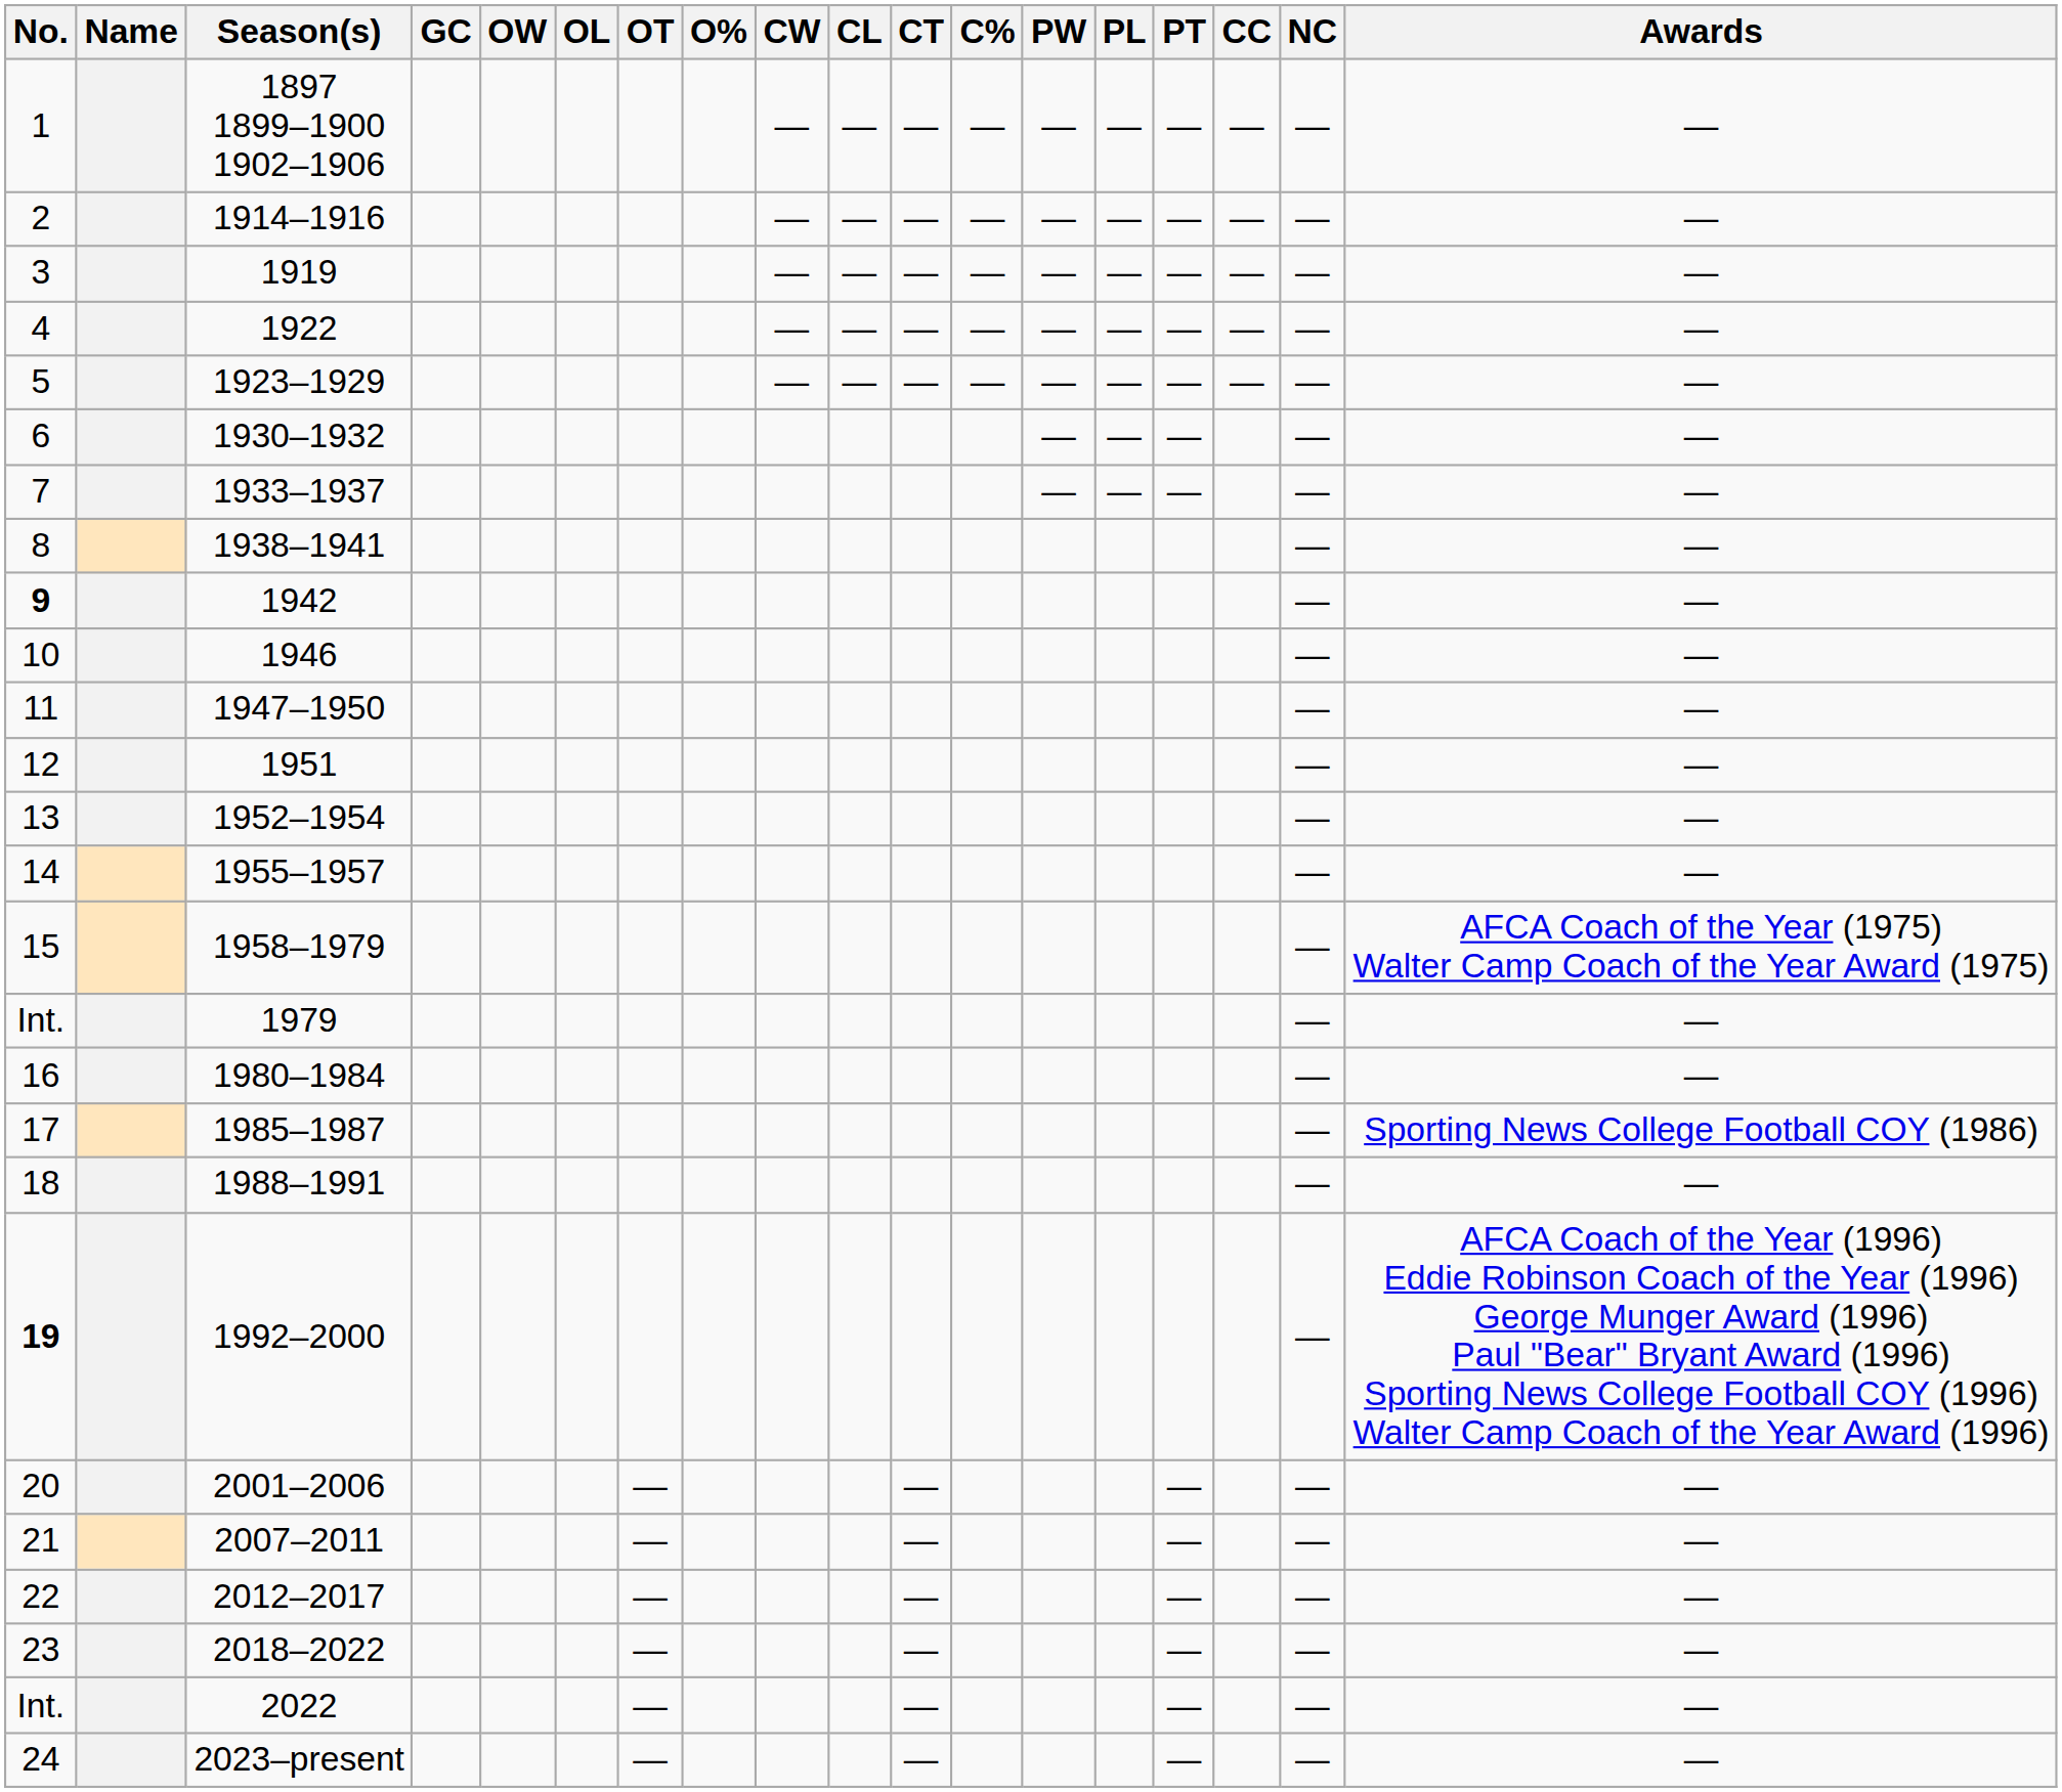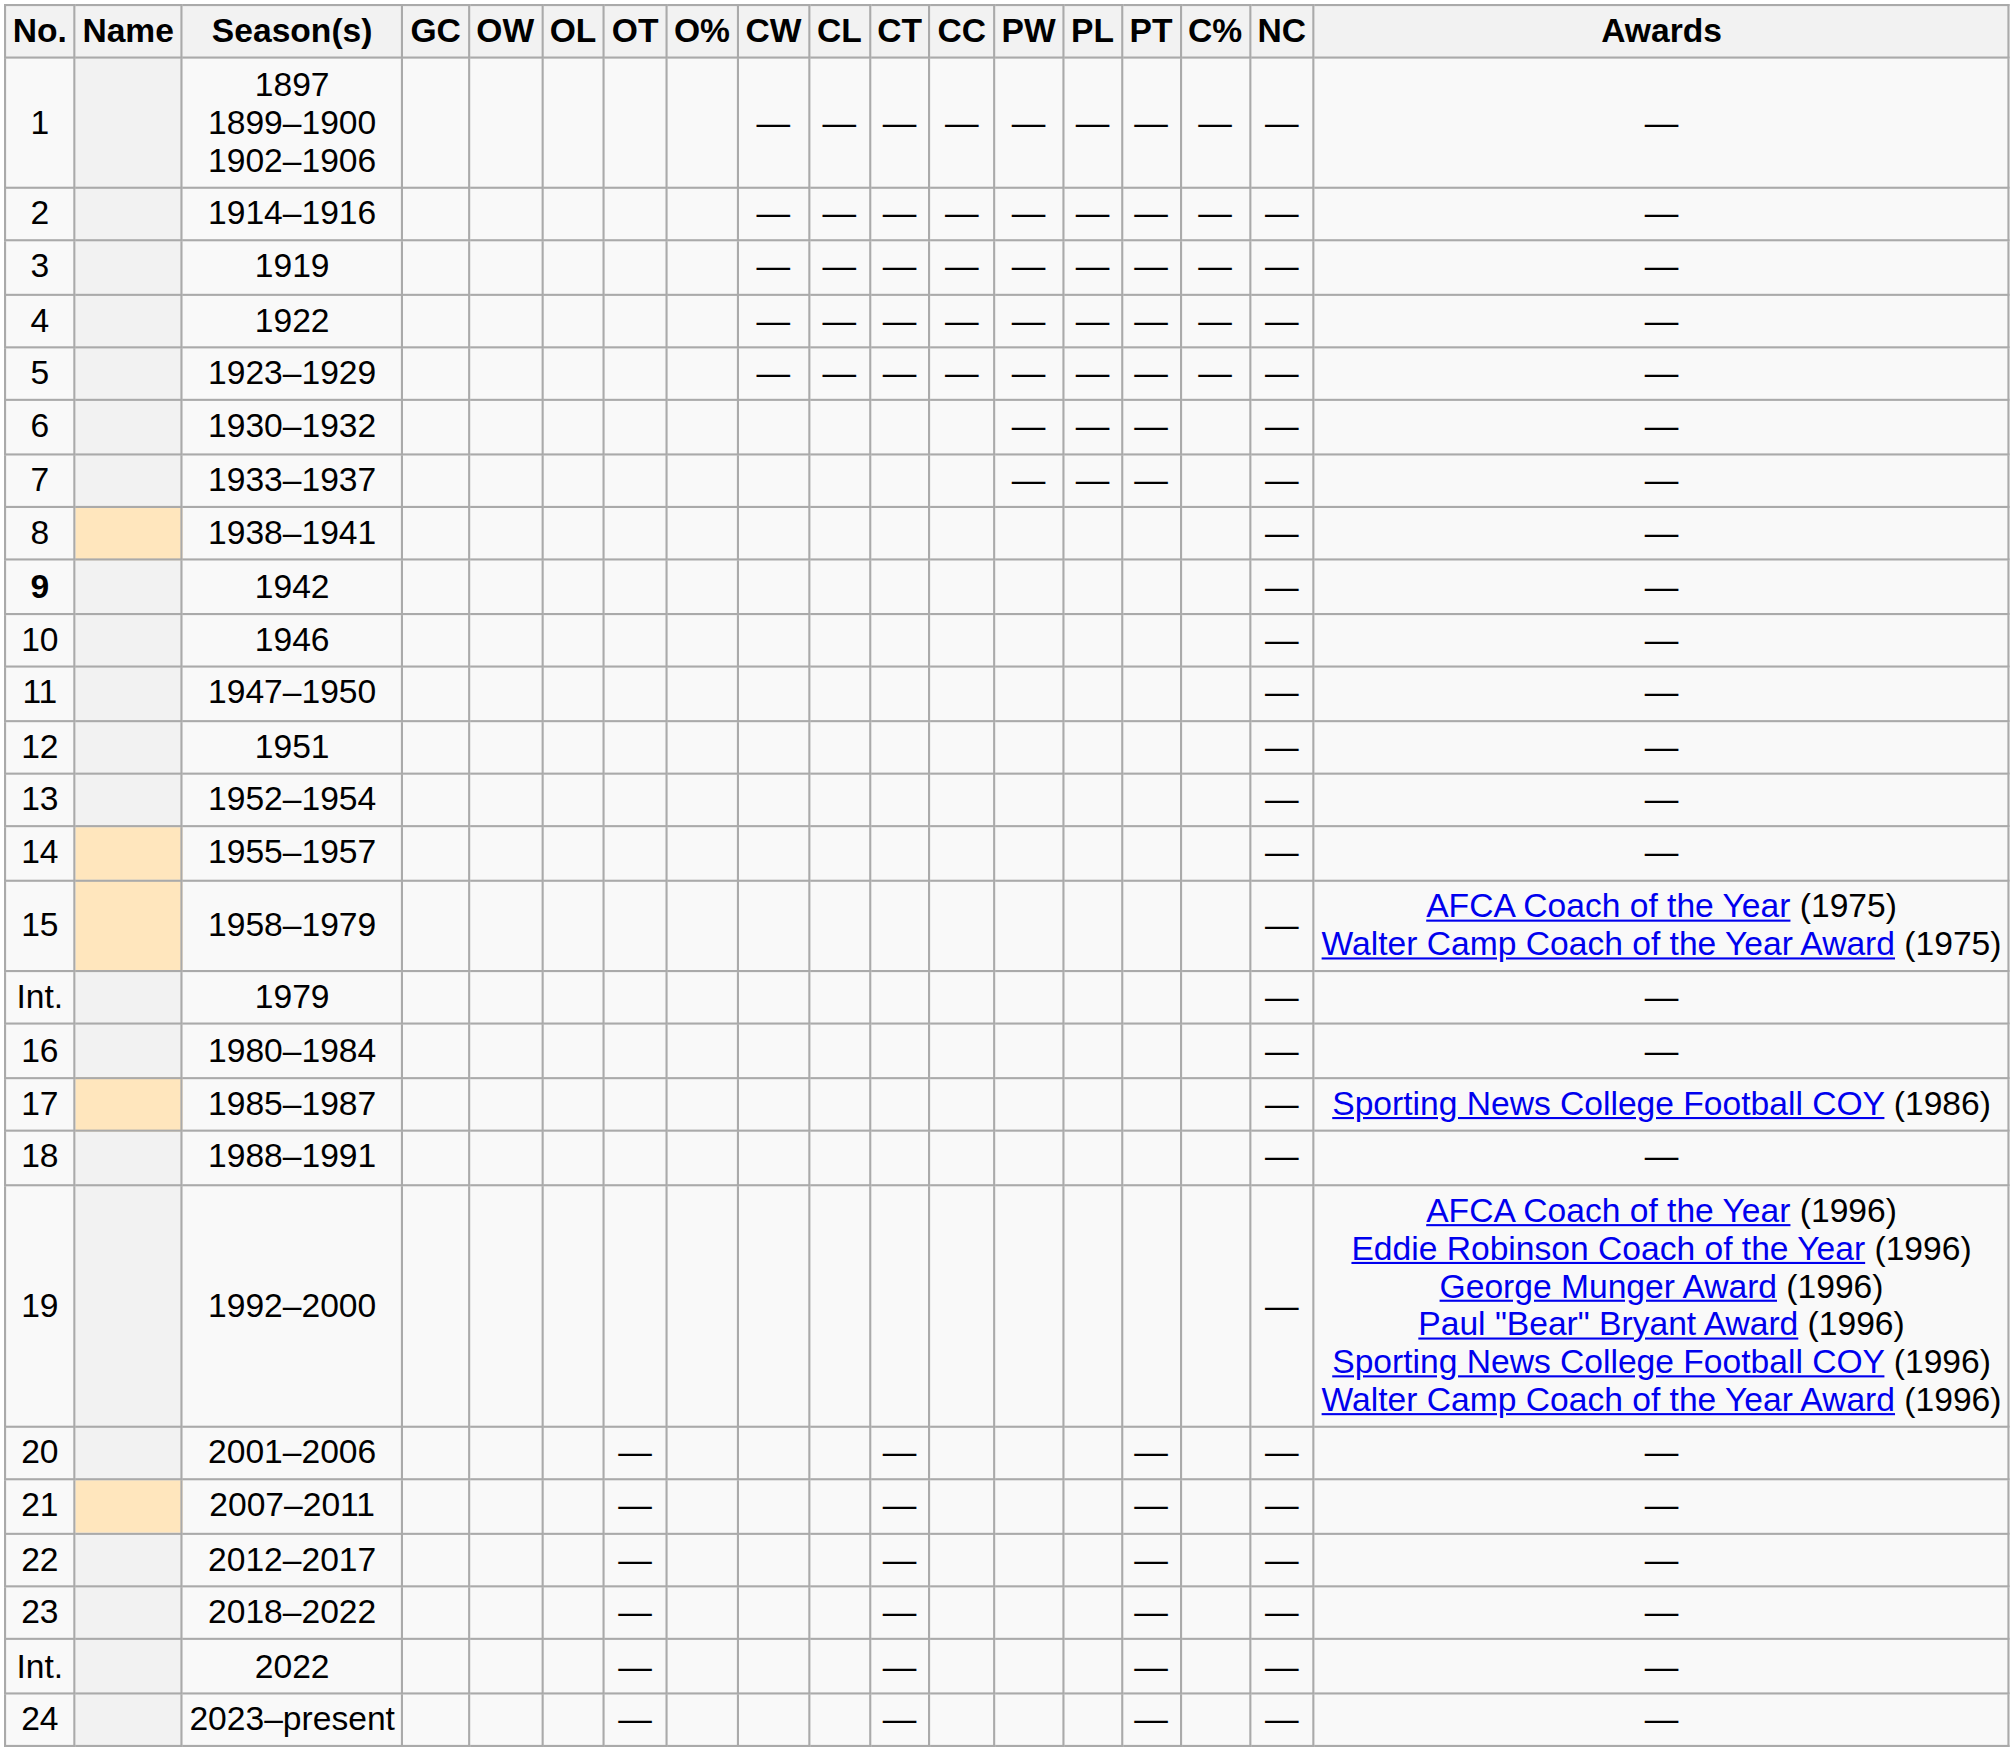columns swapped: C% <-> CC
1992–2000 | No.: bold -> normal
